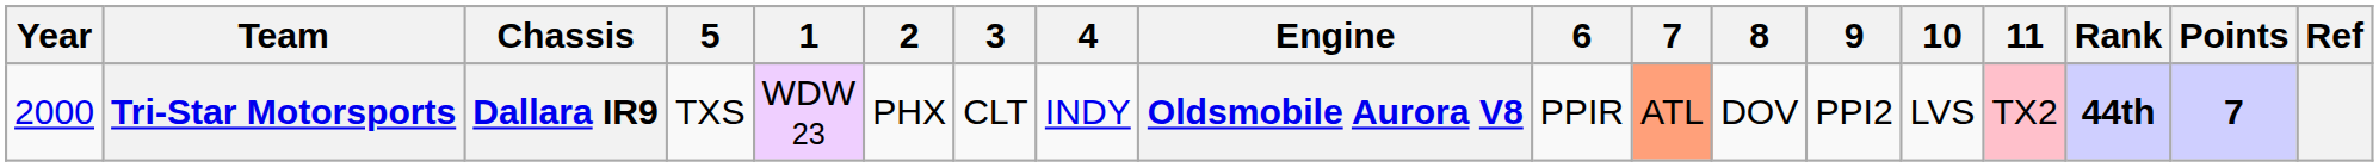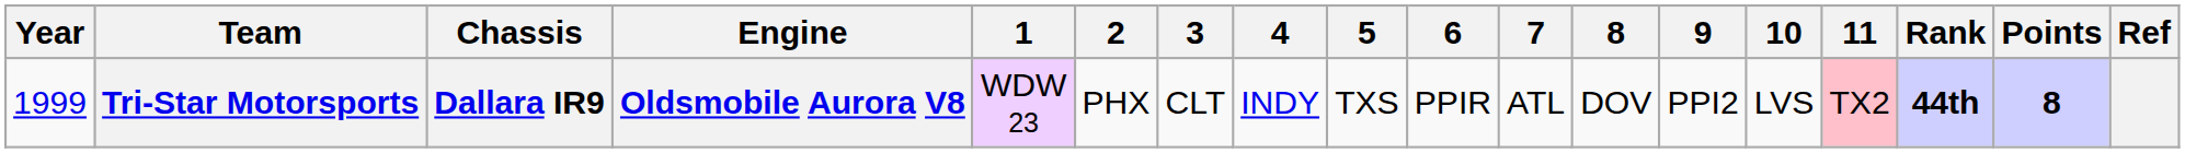columns swapped: Engine <-> 5
Tri-Star Motorsports | Year: 2000 -> 1999
Tri-Star Motorsports | 7: lightsalmon background -> no background
Tri-Star Motorsports | Points: 7 -> 8
